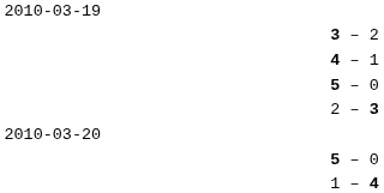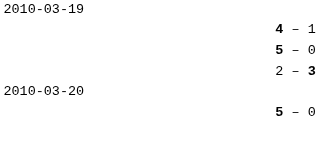- row: 3 – 2
- row: 1 – 4
